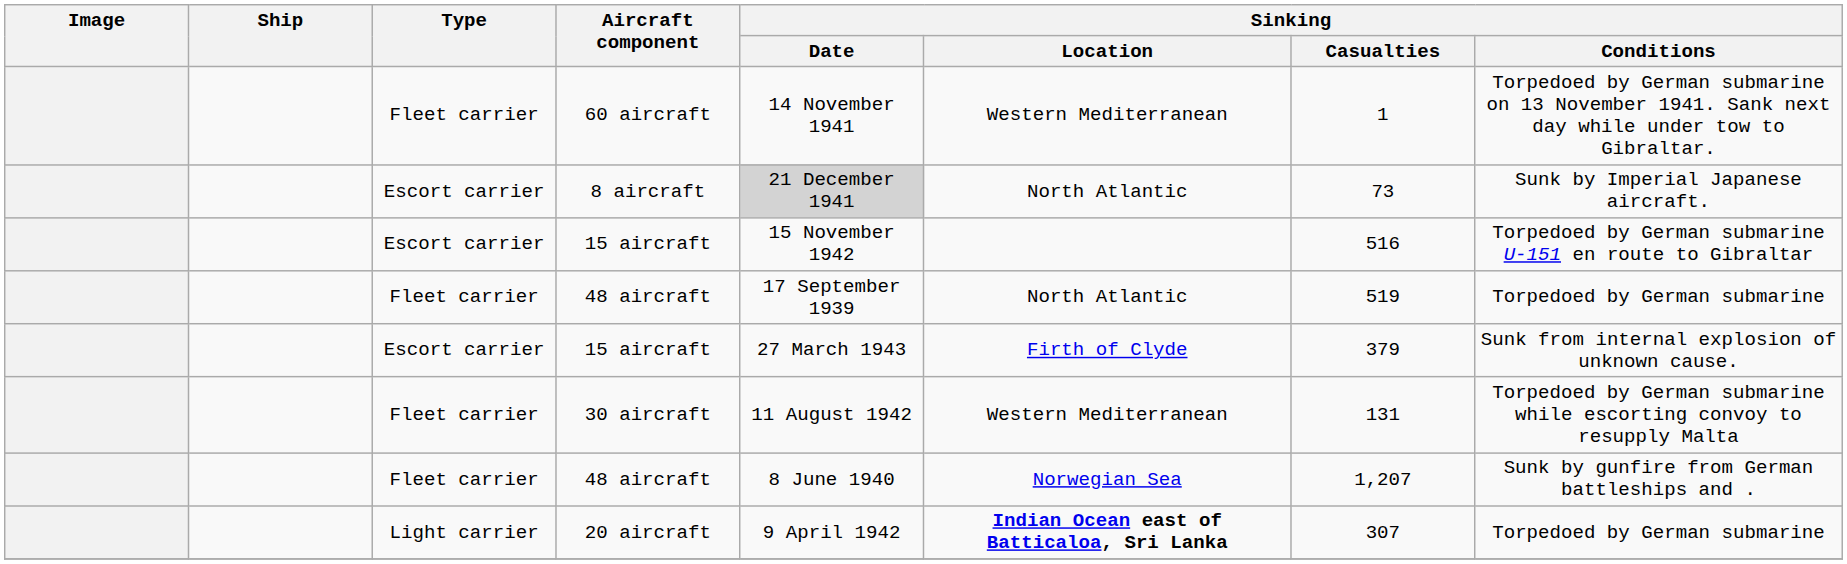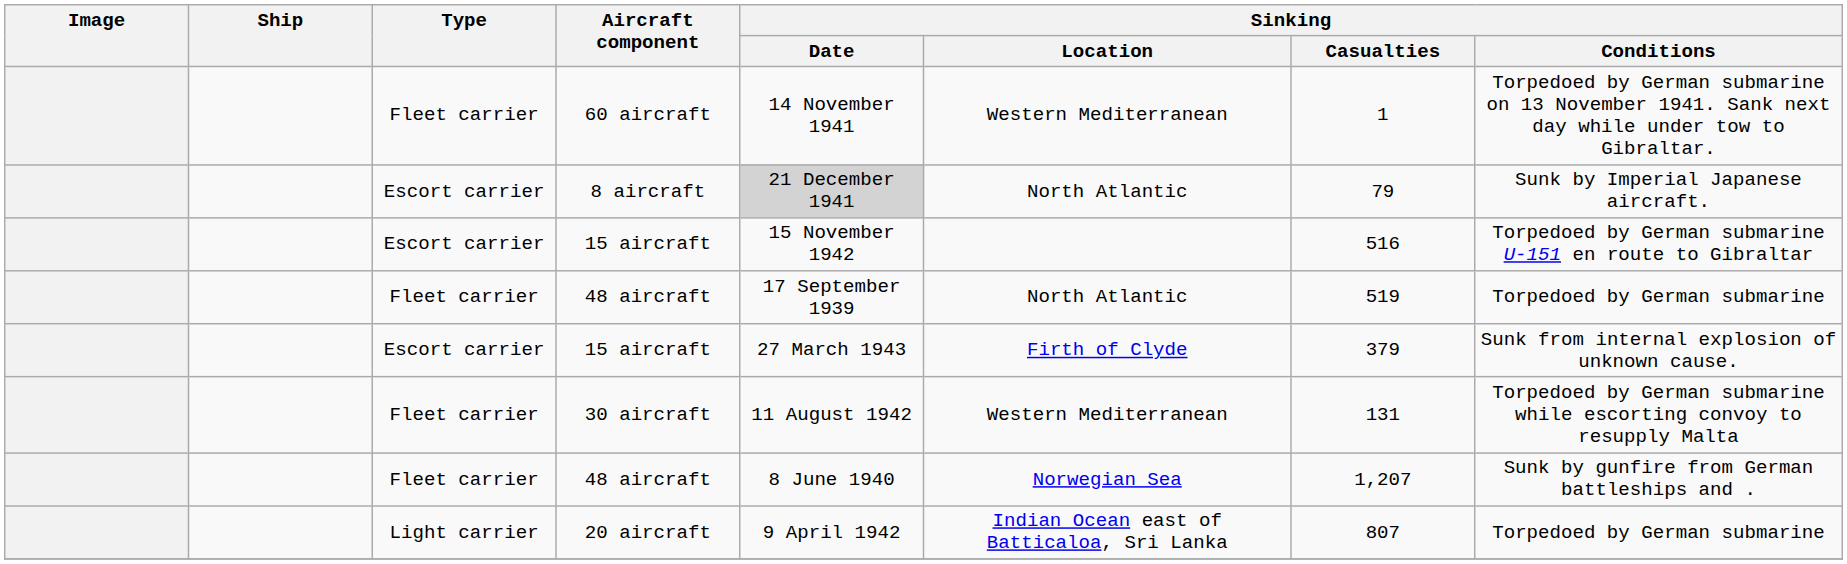8 aircraft | Sinking / Casualties: 73 -> 79
20 aircraft | Sinking / Location: bold -> normal
20 aircraft | Sinking / Casualties: 307 -> 807
